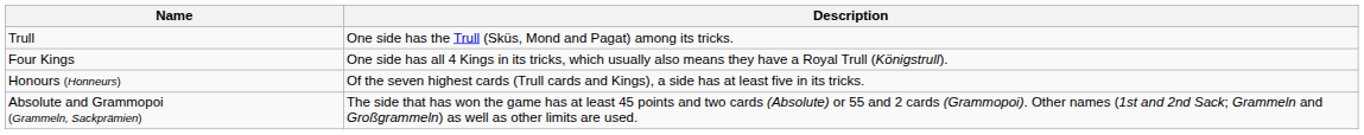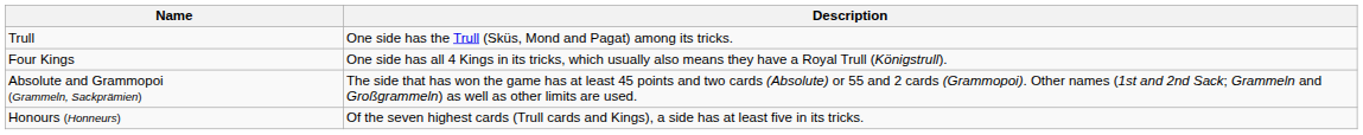rows swapped: Honours (Honneurs) <-> Absolute and Grammopoi (Grammeln, Sackprämien)
